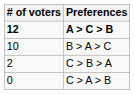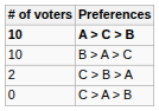A > C > B | # of voters: 12 -> 10
